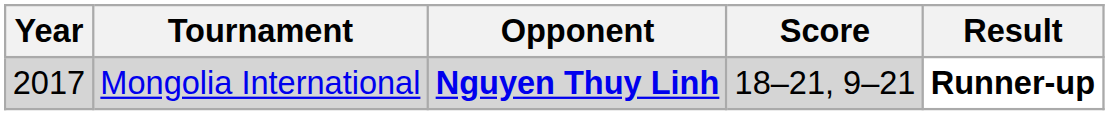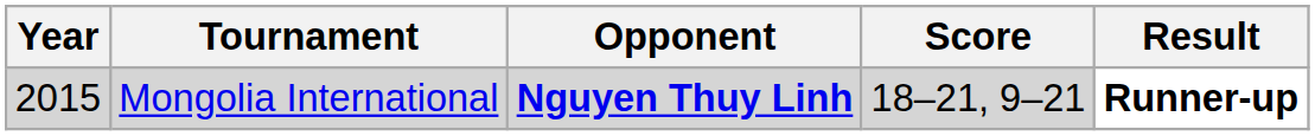Mongolia International | Year: 2017 -> 2015
